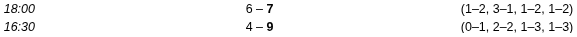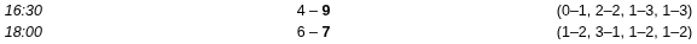rows swapped: 16:30 <-> 18:00
